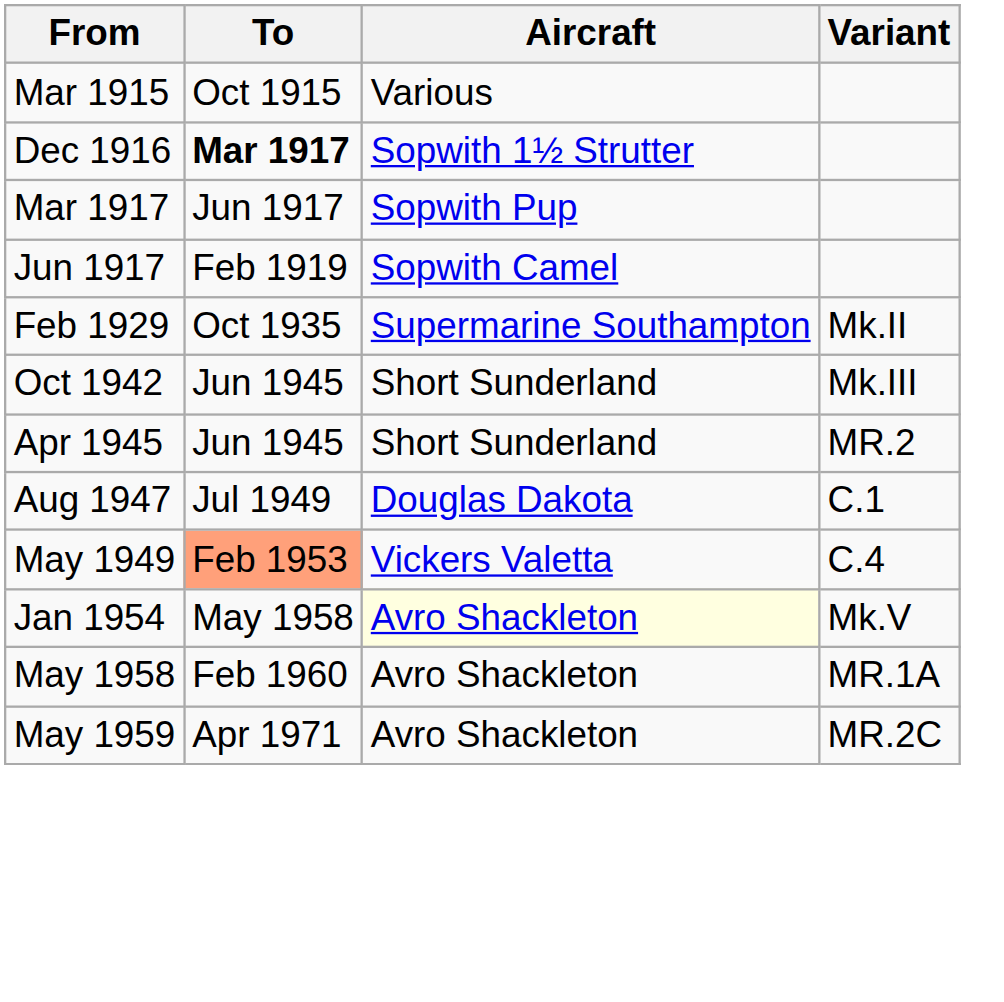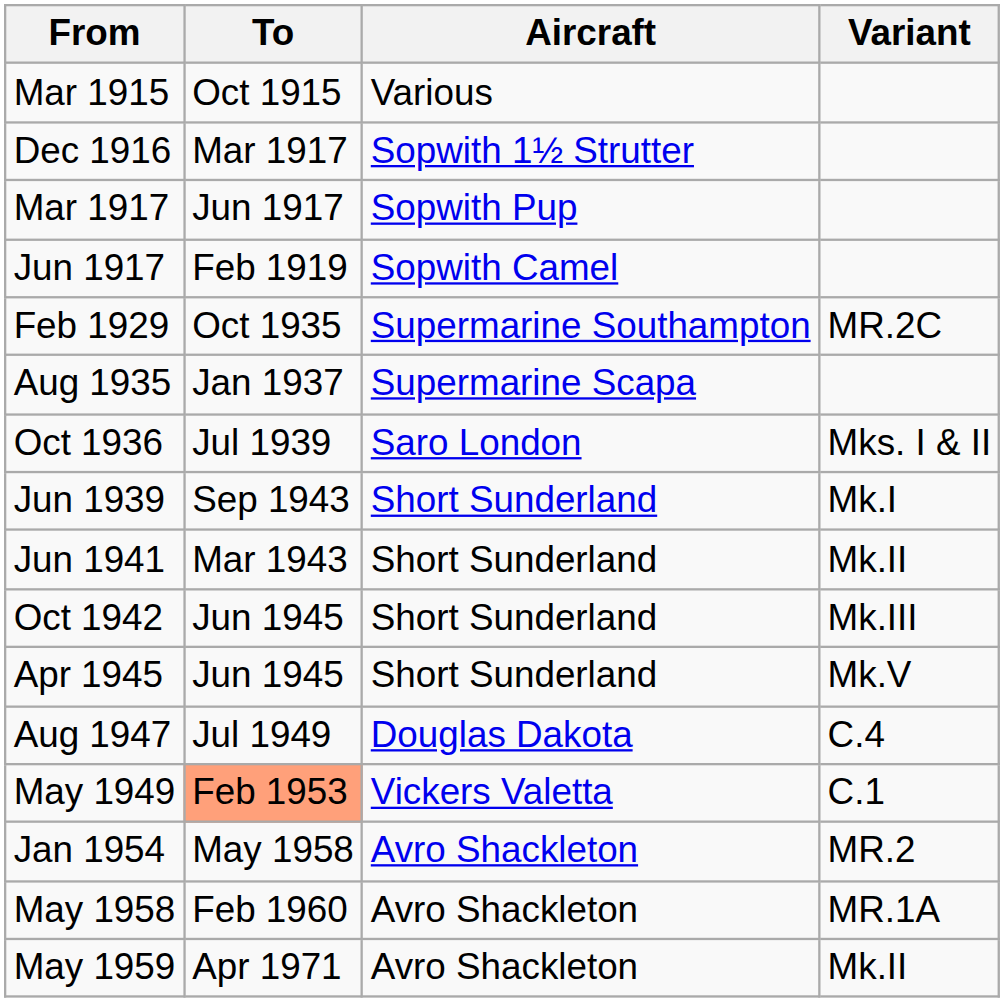Dec 1916 | To: bold -> normal
Feb 1929 | Variant: Mk.II -> MR.2C
+ row: Aug 1935 | Jan 1937 | Supermarine Scapa
+ row: Oct 1936 | Jul 1939 | Saro London | Mks. I & II
+ row: Jun 1939 | Sep 1943 | Short Sunderland | Mk.I
+ row: Jun 1941 | Mar 1943 | Short Sunderland | Mk.II
Apr 1945 | Variant: MR.2 -> Mk.V
Aug 1947 | Variant: C.1 -> C.4
May 1949 | Variant: C.4 -> C.1
Jan 1954 | Aircraft: lightyellow background -> no background
Jan 1954 | Variant: Mk.V -> MR.2
May 1959 | Variant: MR.2C -> Mk.II
